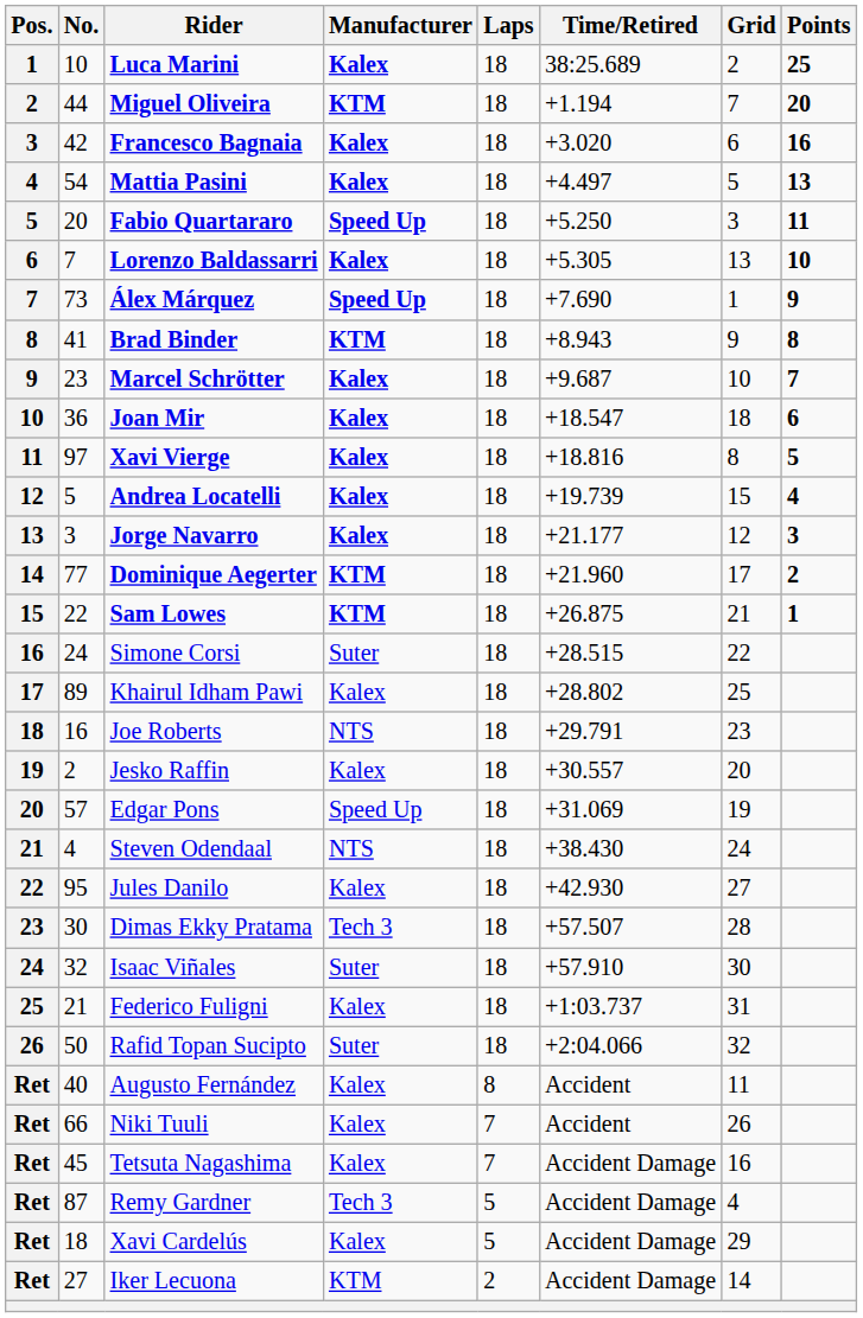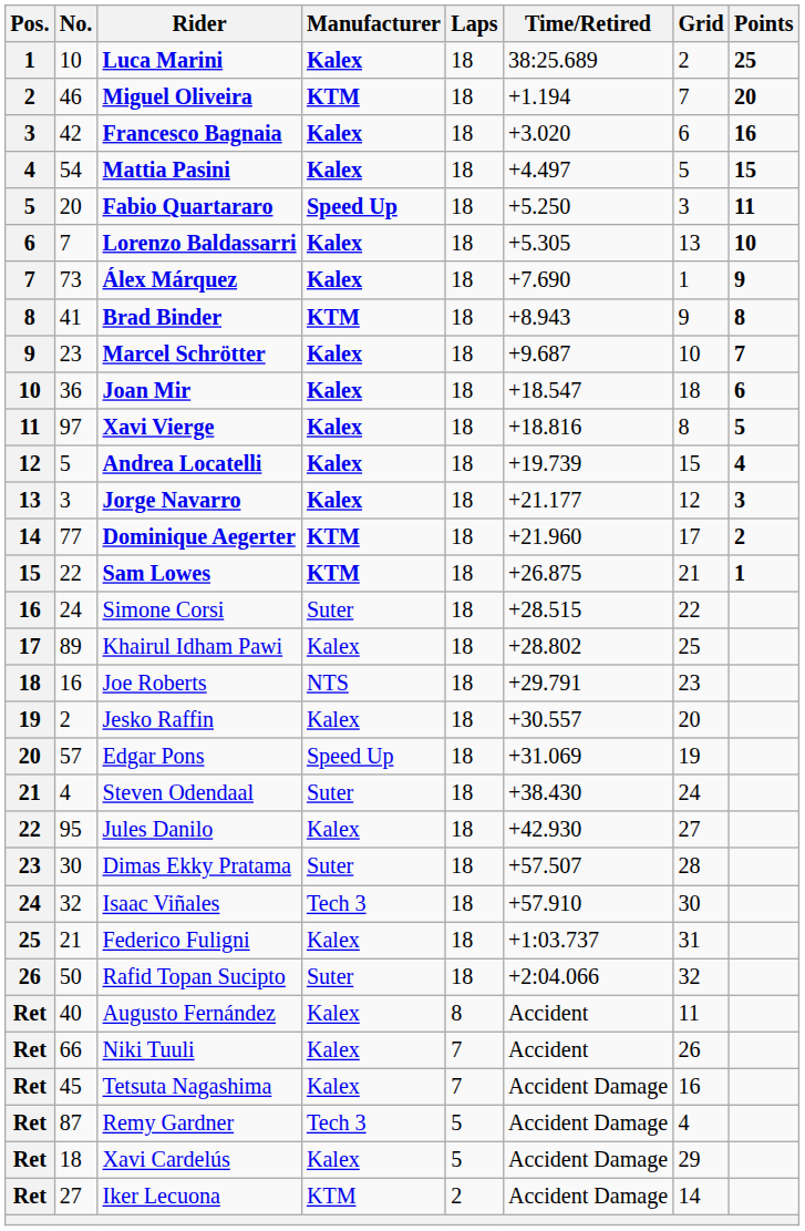Miguel Oliveira | No.: 44 -> 46
Mattia Pasini | Points: 13 -> 15
Álex Márquez | Manufacturer: Speed Up -> Kalex
Steven Odendaal | Manufacturer: NTS -> Suter
Dimas Ekky Pratama | Manufacturer: Tech 3 -> Suter
Isaac Viñales | Manufacturer: Suter -> Tech 3
